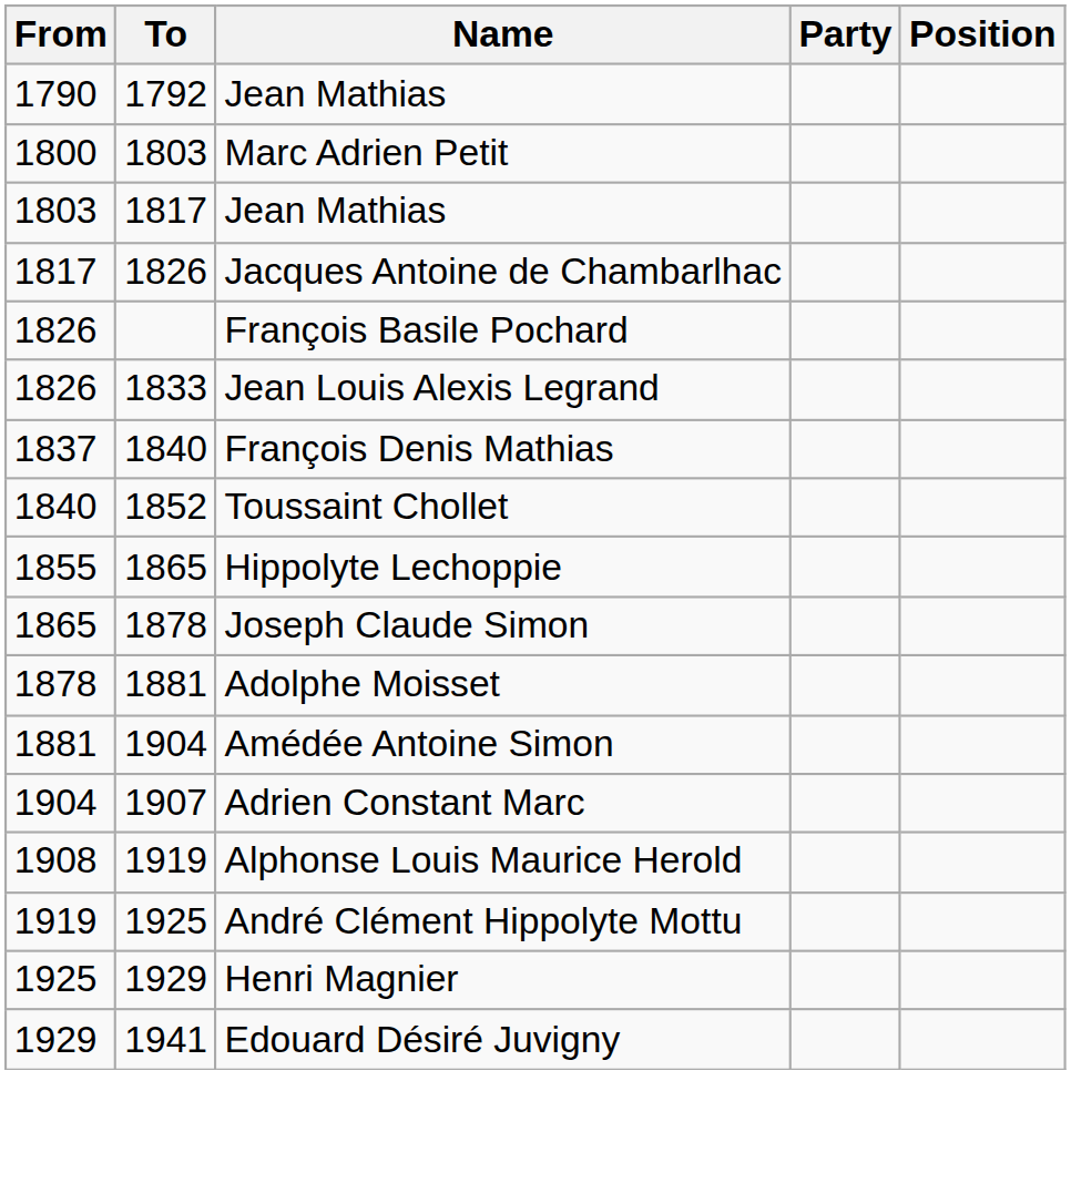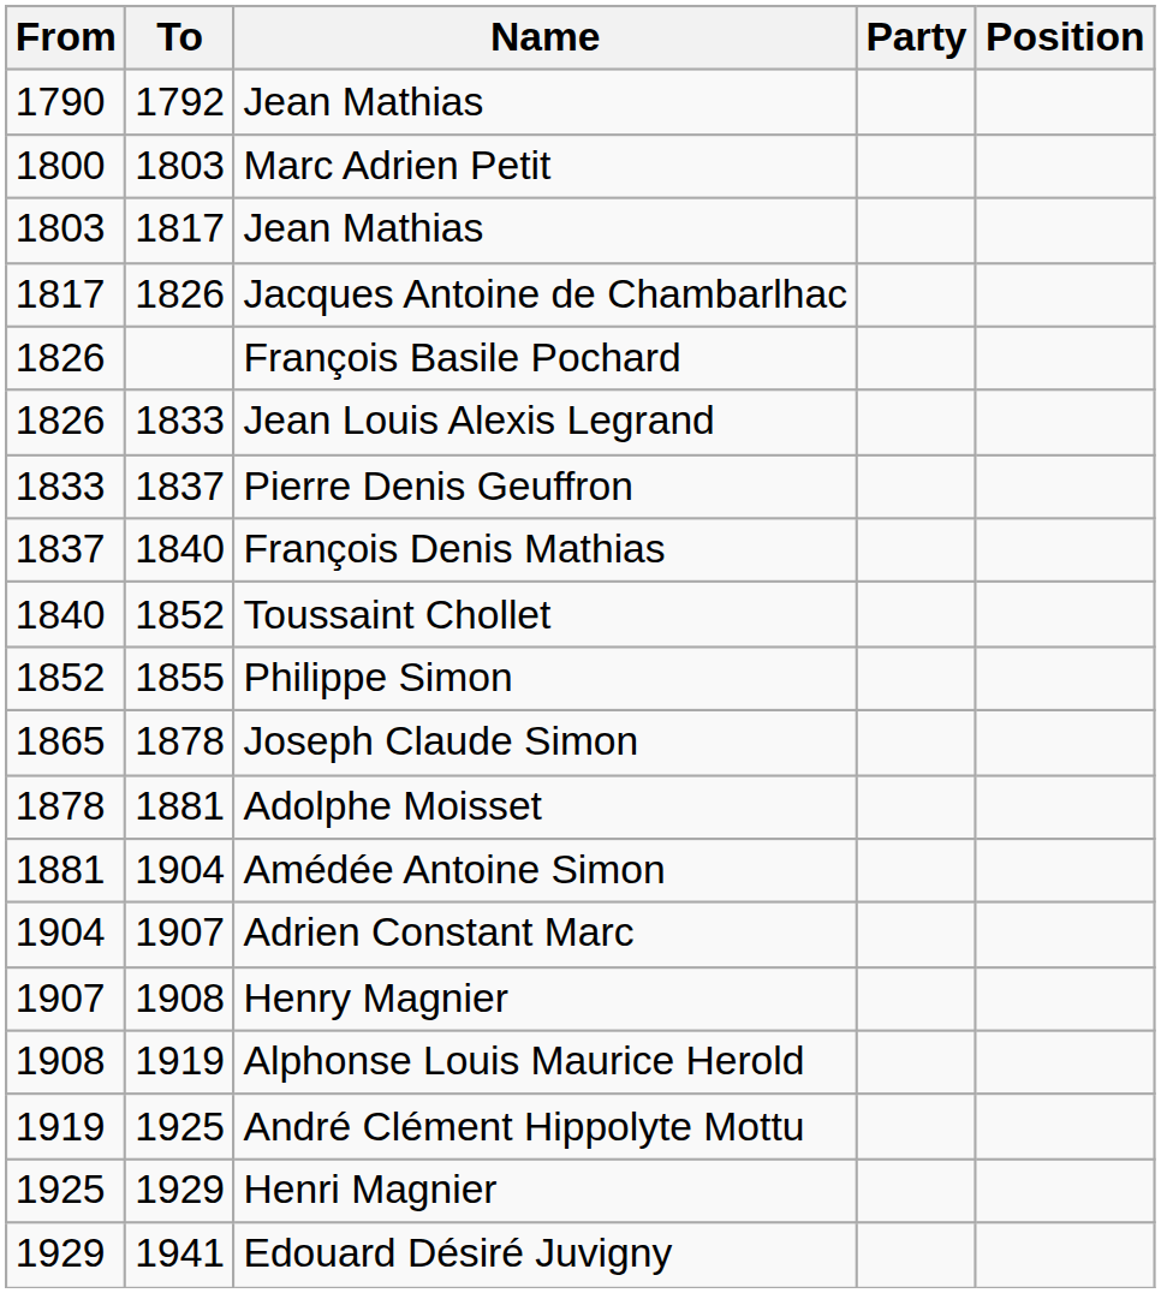+ row: 1833 | 1837 | Pierre Denis Geuffron
+ row: 1852 | 1855 | Philippe Simon
- row: 1855 | 1865 | Hippolyte Lechoppie
+ row: 1907 | 1908 | Henry Magnier
